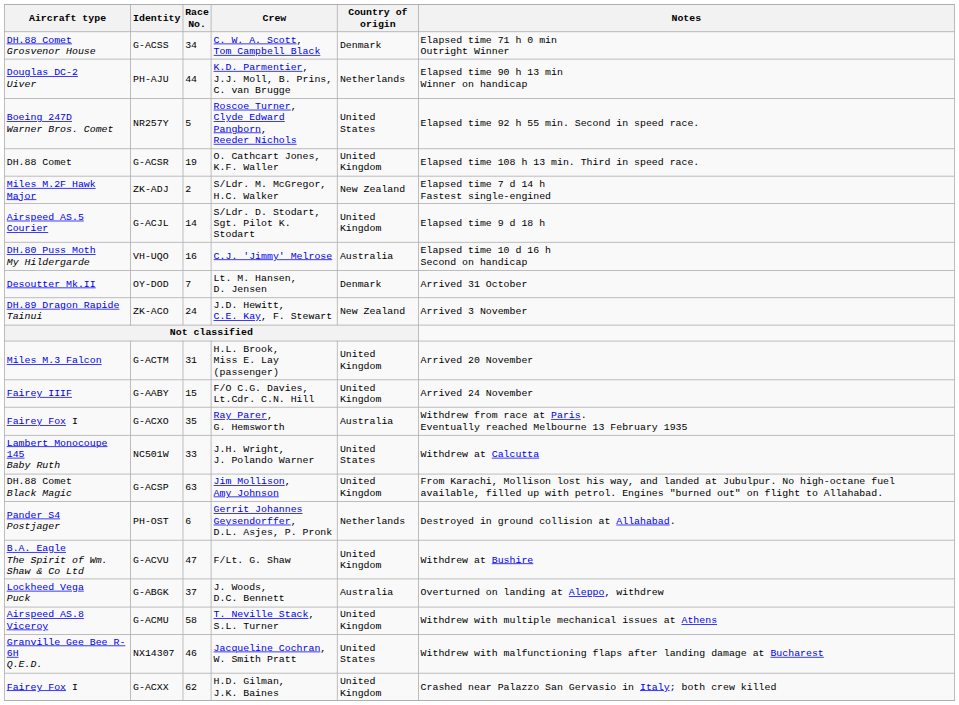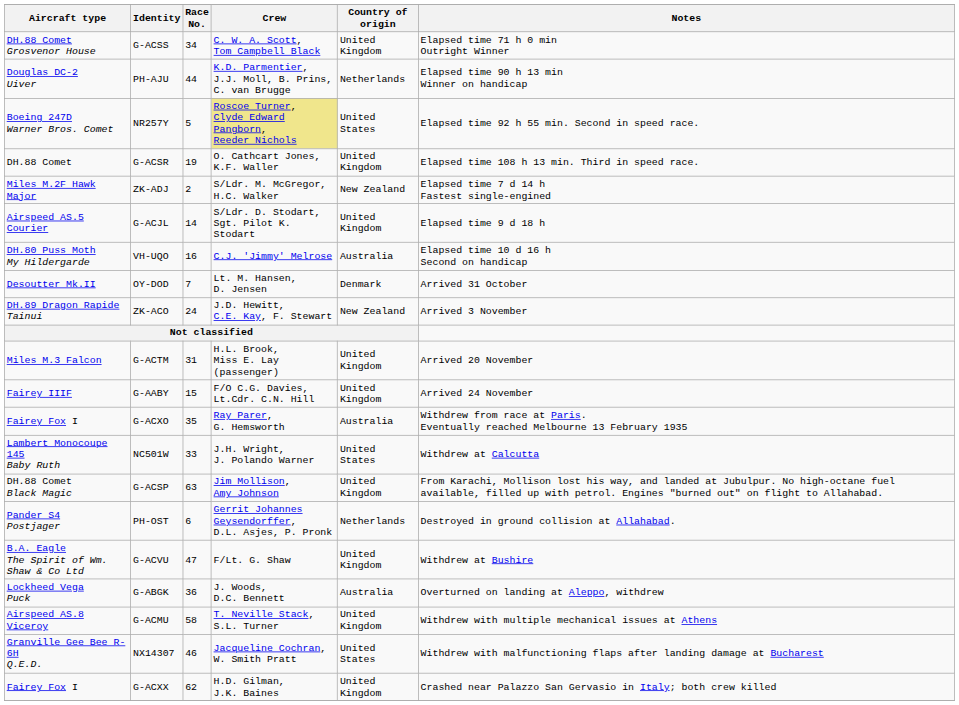G-ACSS | Country of origin: Denmark -> United Kingdom
NR257Y | Crew: no background -> khaki background
G-ABGK | Race No.: 37 -> 36
